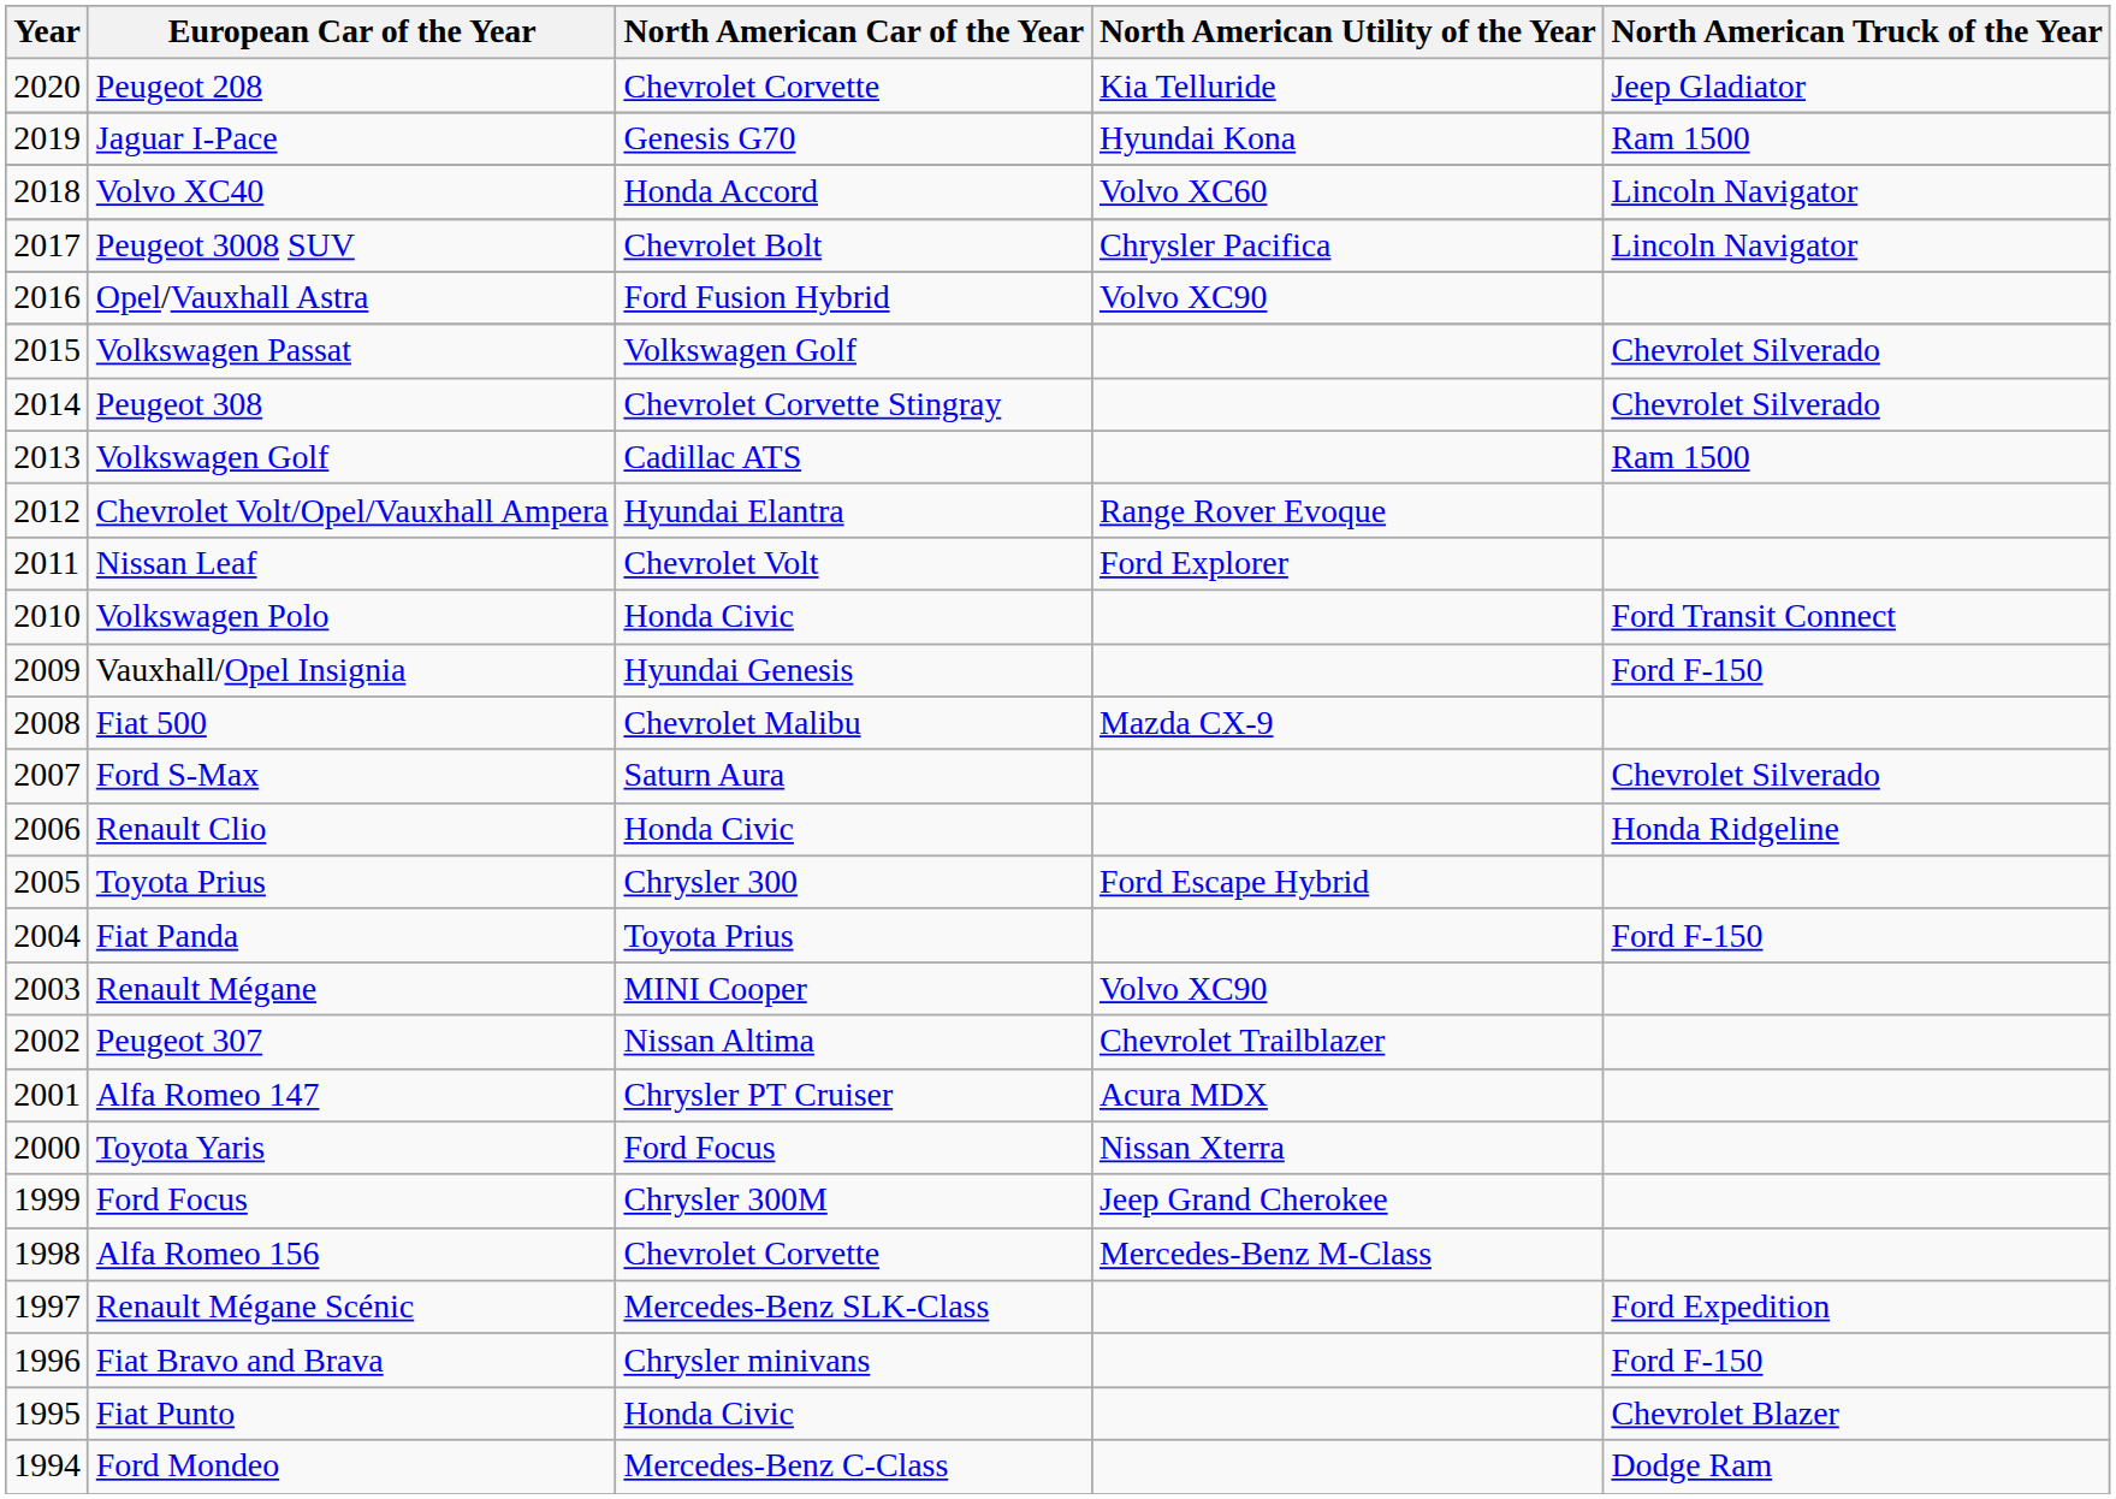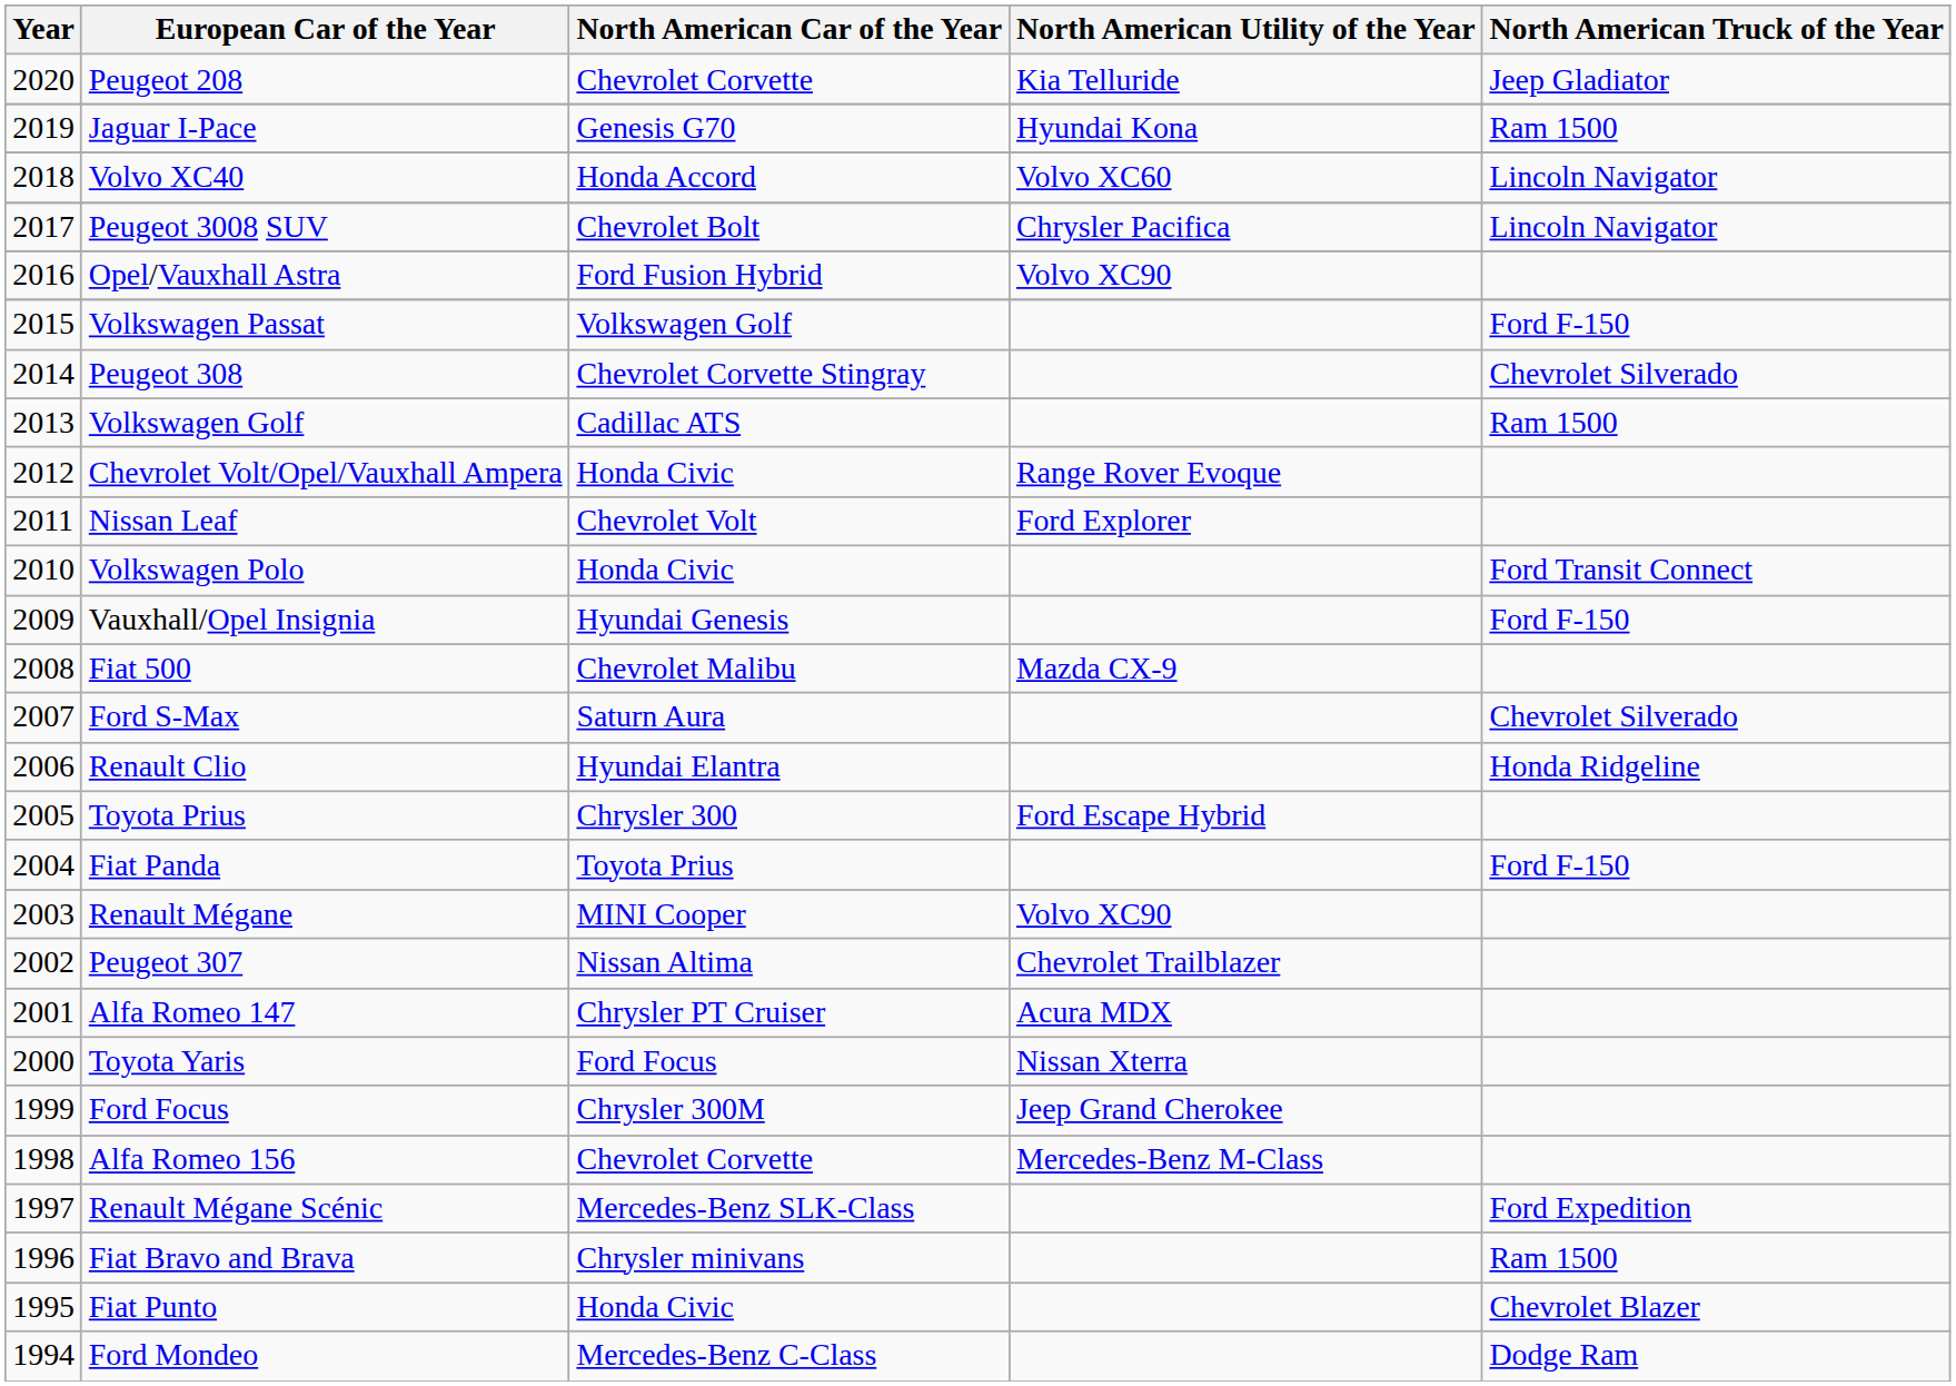Volkswagen Passat | North American Truck of the Year: Chevrolet Silverado -> Ford F-150
Chevrolet Volt/Opel/Vauxhall Ampera | North American Car of the Year: Hyundai Elantra -> Honda Civic
Renault Clio | North American Car of the Year: Honda Civic -> Hyundai Elantra
Fiat Bravo and Brava | North American Truck of the Year: Ford F-150 -> Ram 1500
